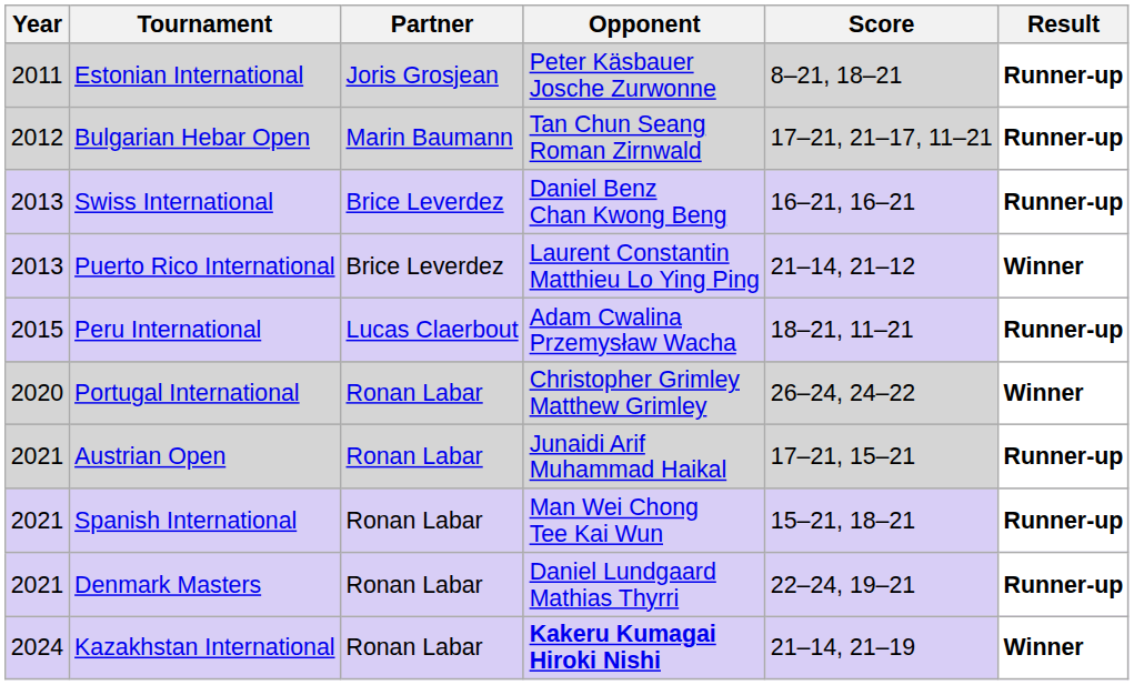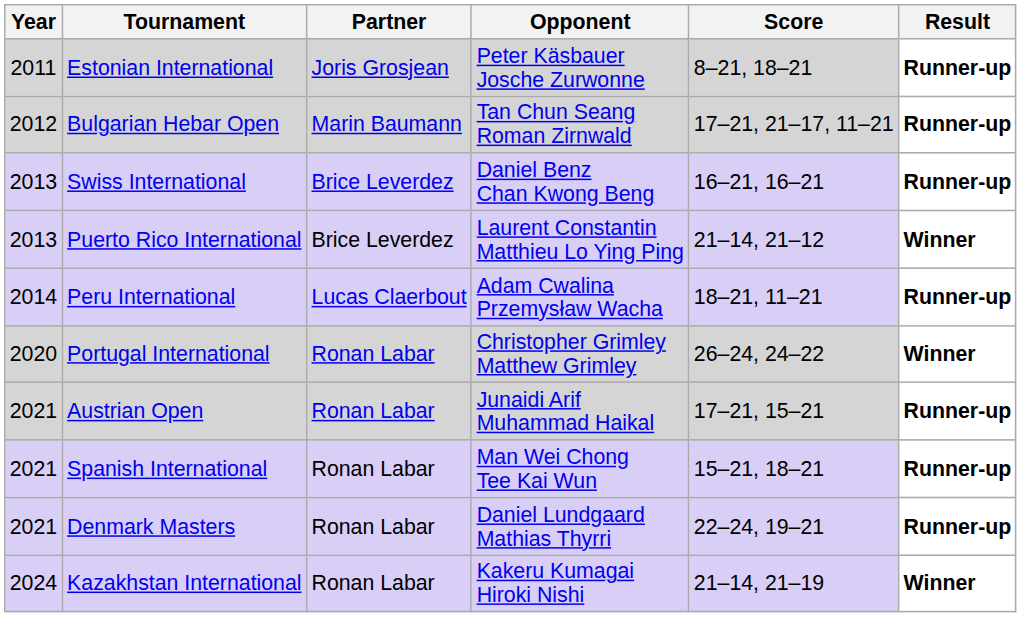Peru International | Year: 2015 -> 2014
Kazakhstan International | Opponent: bold -> normal
